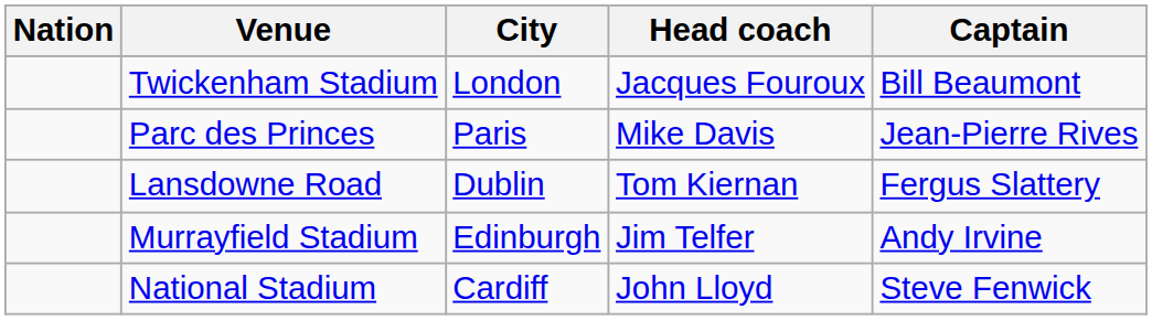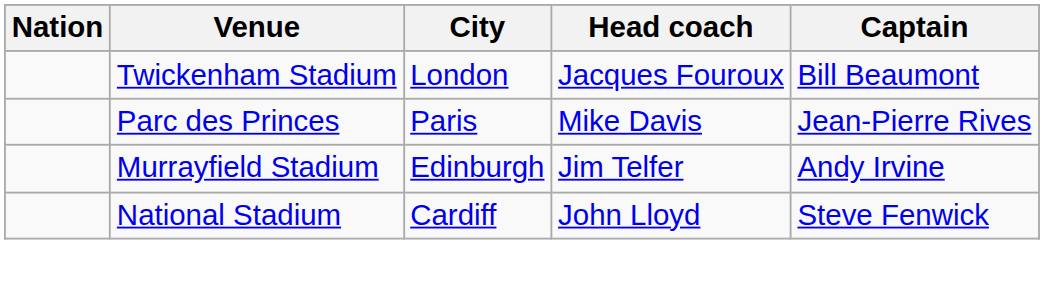- row: Lansdowne Road | Dublin | Tom Kiernan | Fergus Slattery
